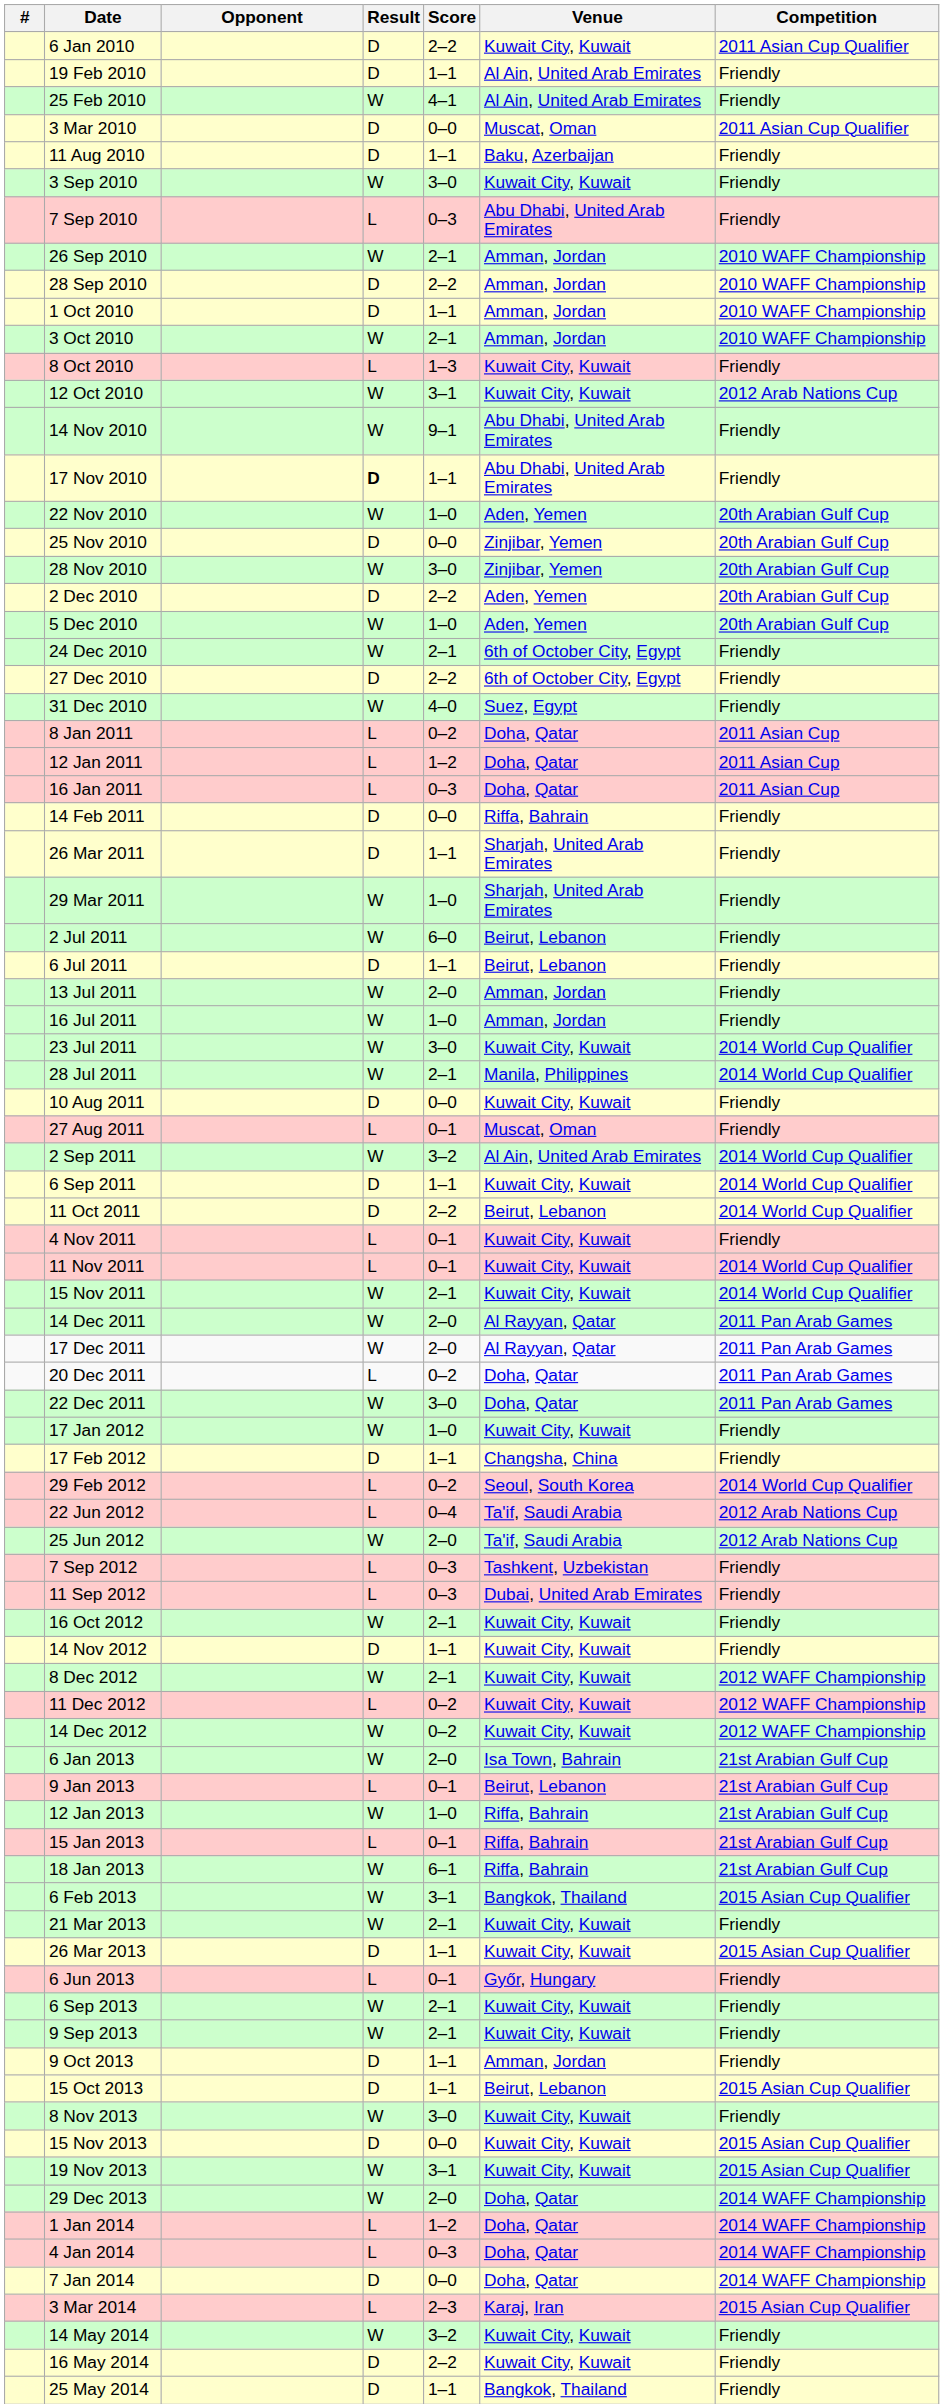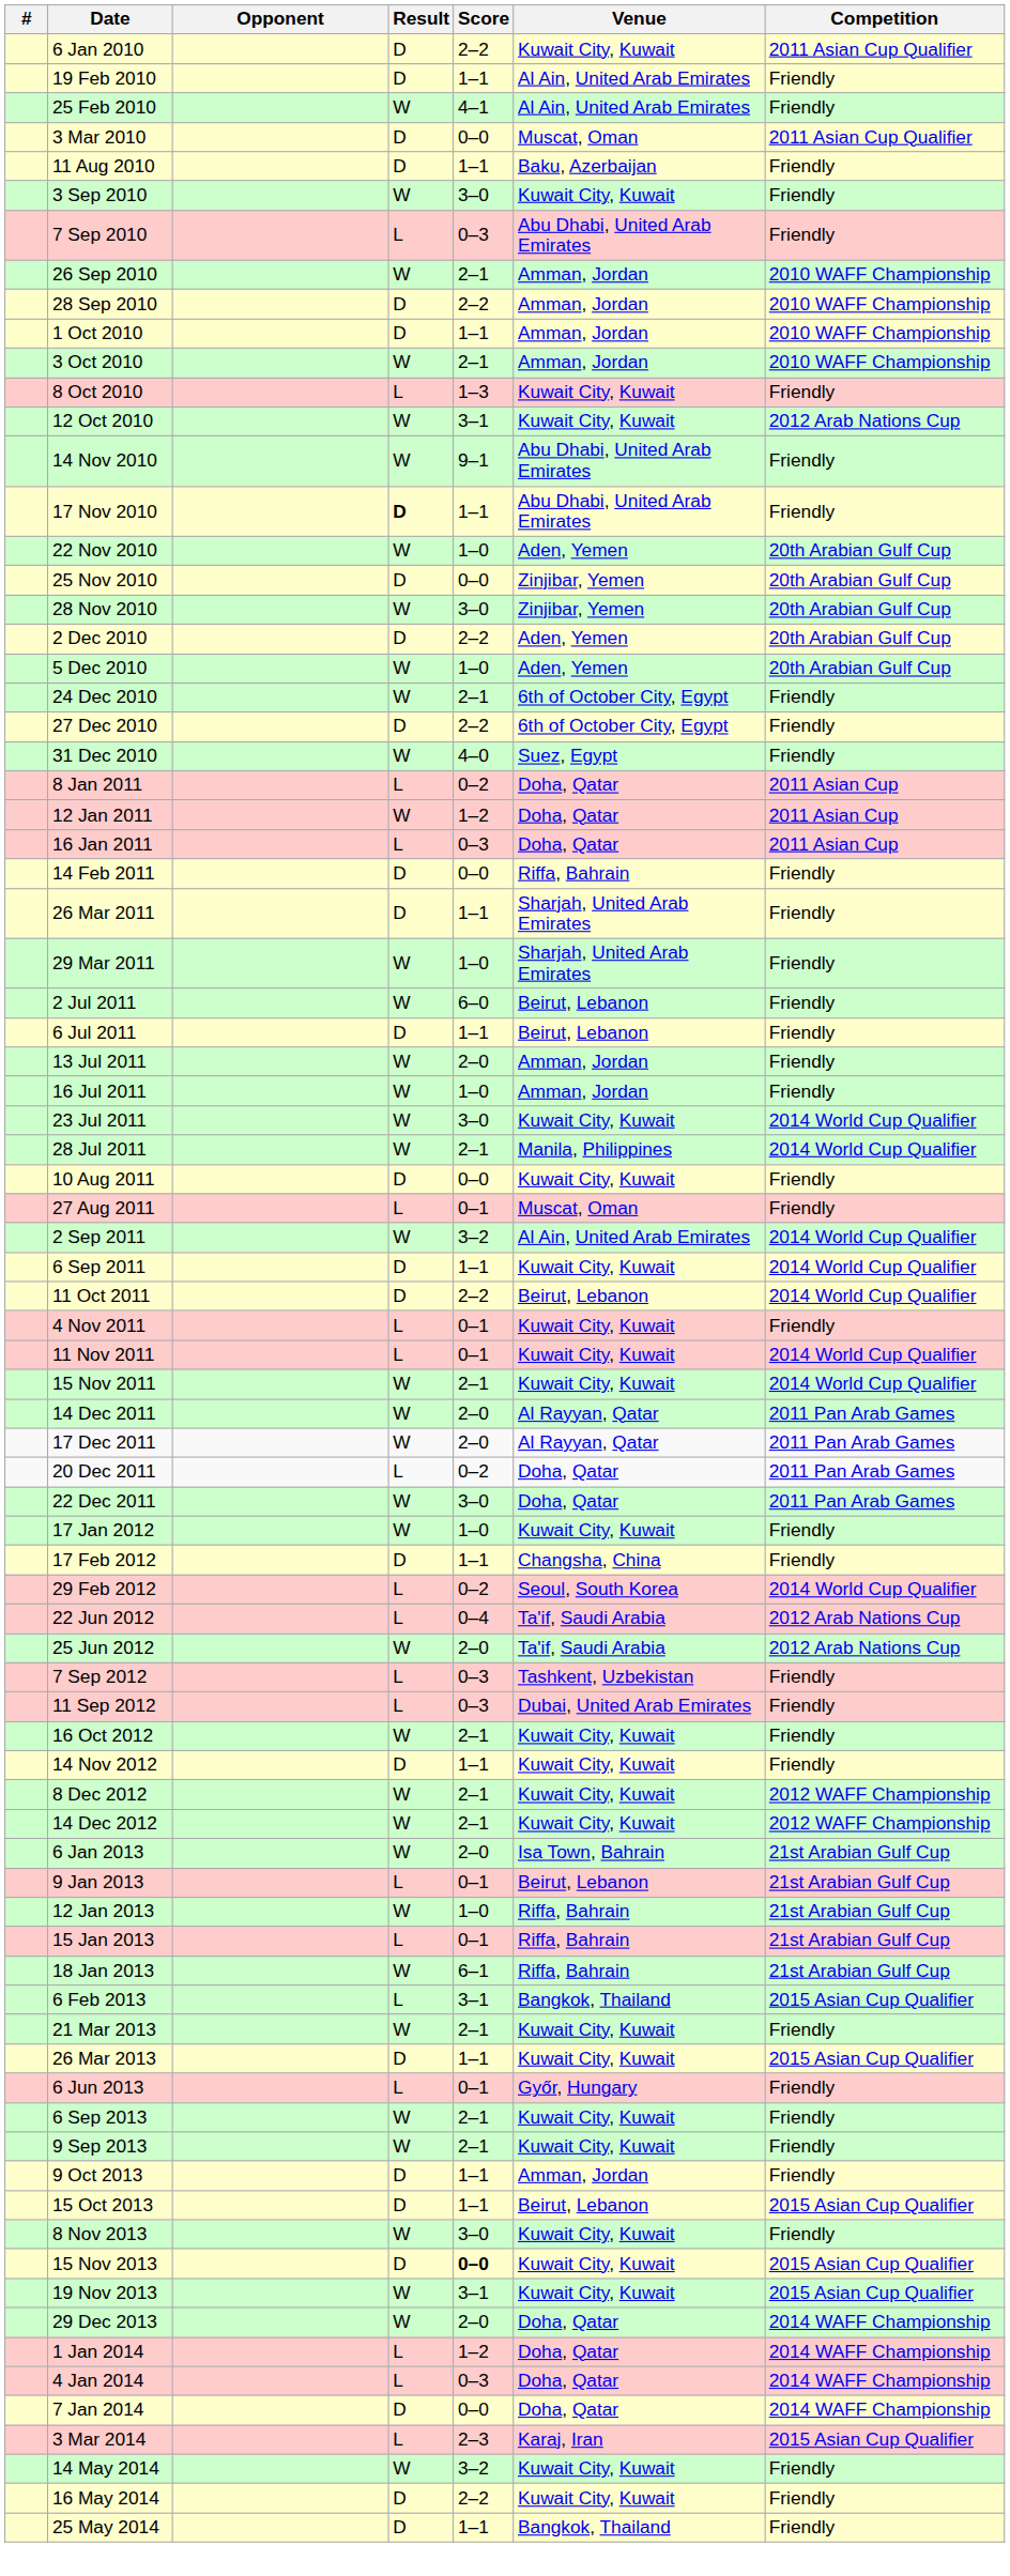12 Jan 2011 | Result: L -> W
- row: 11 Dec 2012 | L | 0–2 | Kuwait City, Kuwait | 2012 WAFF Championship
14 Dec 2012 | Score: 0–2 -> 2–1
6 Feb 2013 | Result: W -> L
15 Nov 2013 | Score: normal -> bold
